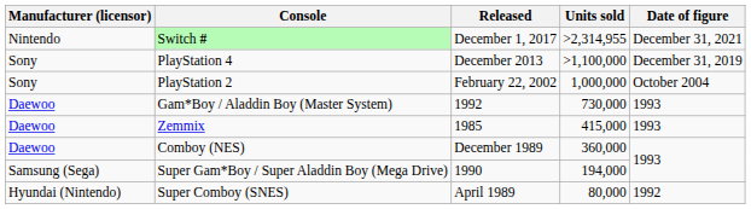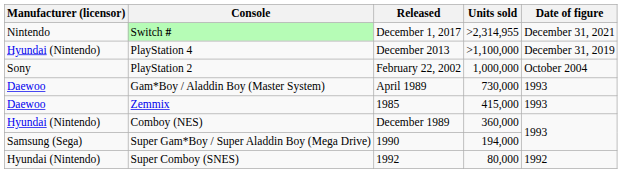PlayStation 4 | Manufacturer (licensor): Sony -> Hyundai (Nintendo)
Gam*Boy / Aladdin Boy (Master System) | Released: 1992 -> April 1989
Comboy (NES) | Manufacturer (licensor): Daewoo -> Hyundai (Nintendo)
Super Comboy (SNES) | Released: April 1989 -> 1992
